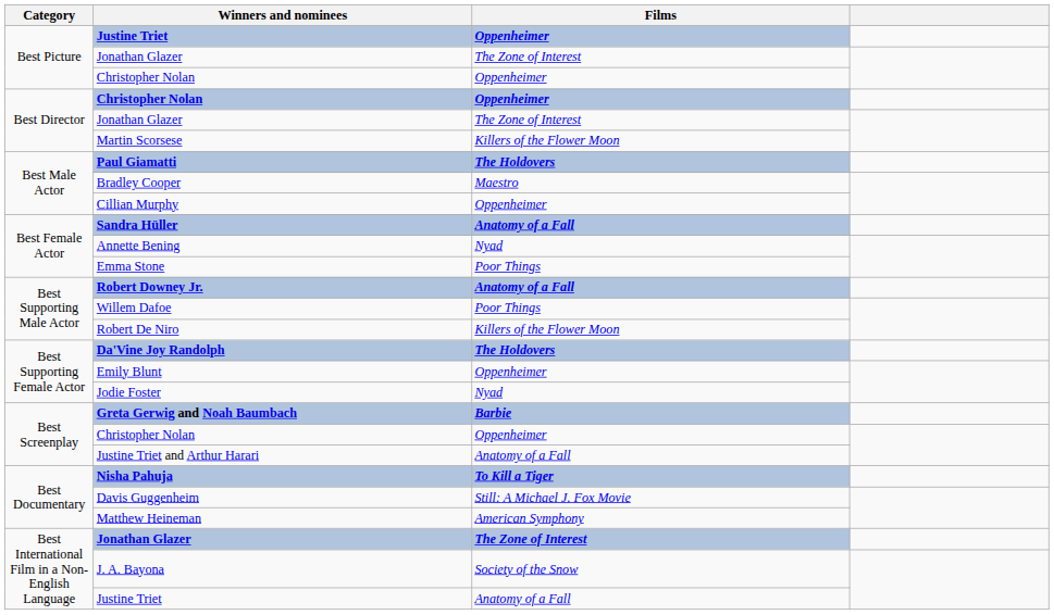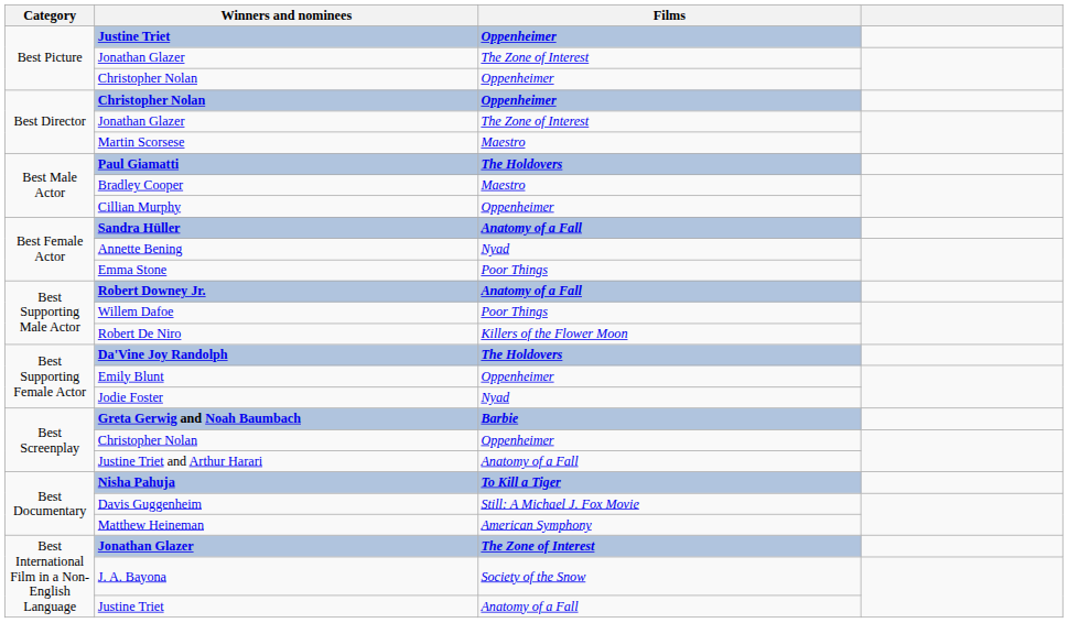Martin Scorsese | Films: Killers of the Flower Moon -> Maestro
